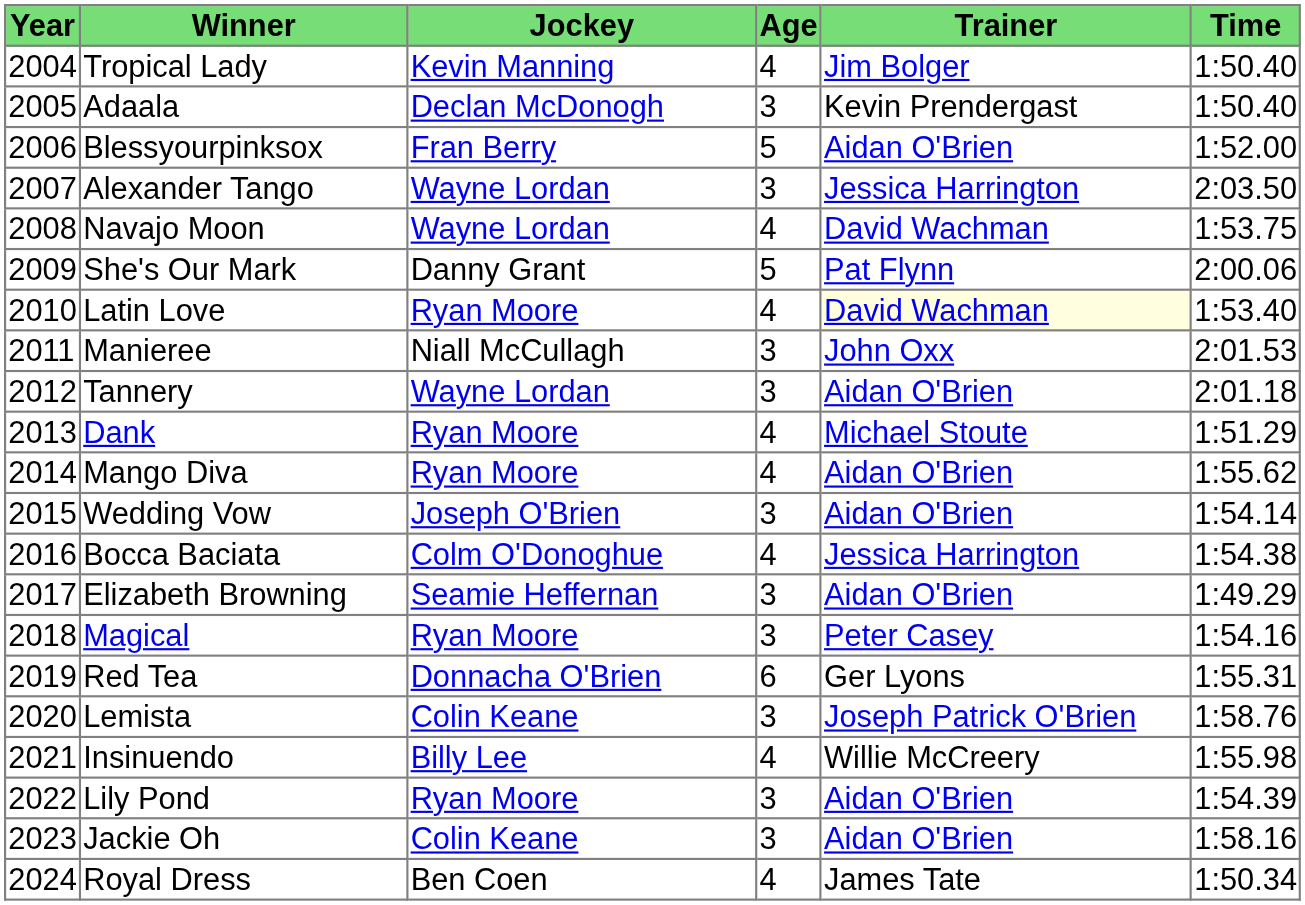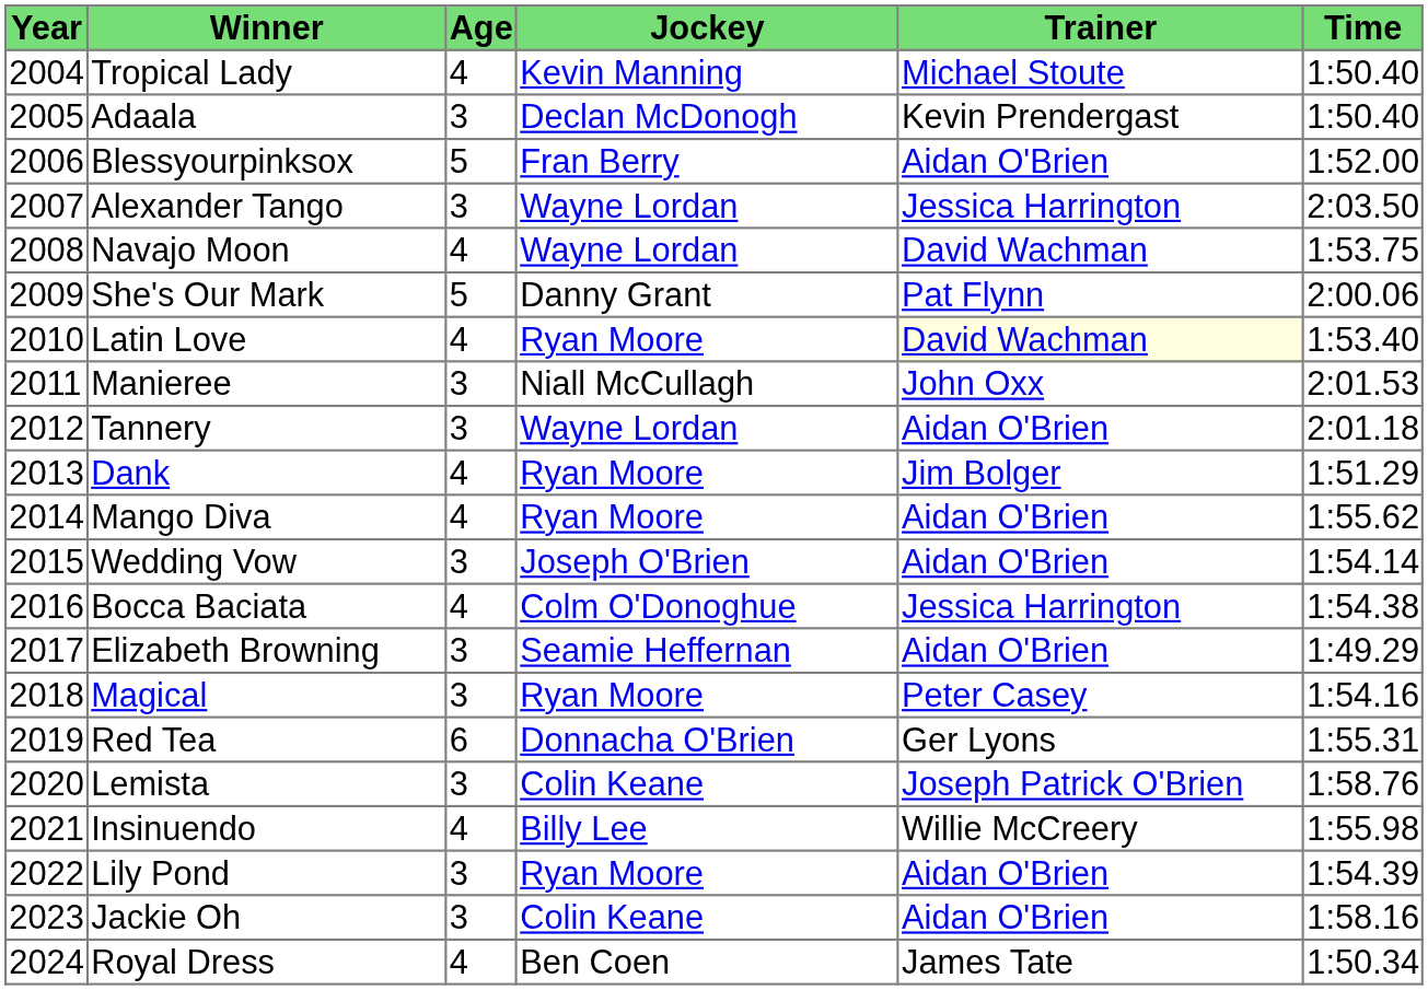columns swapped: Age <-> Jockey
Tropical Lady | Trainer: Jim Bolger -> Michael Stoute
Dank | Trainer: Michael Stoute -> Jim Bolger
